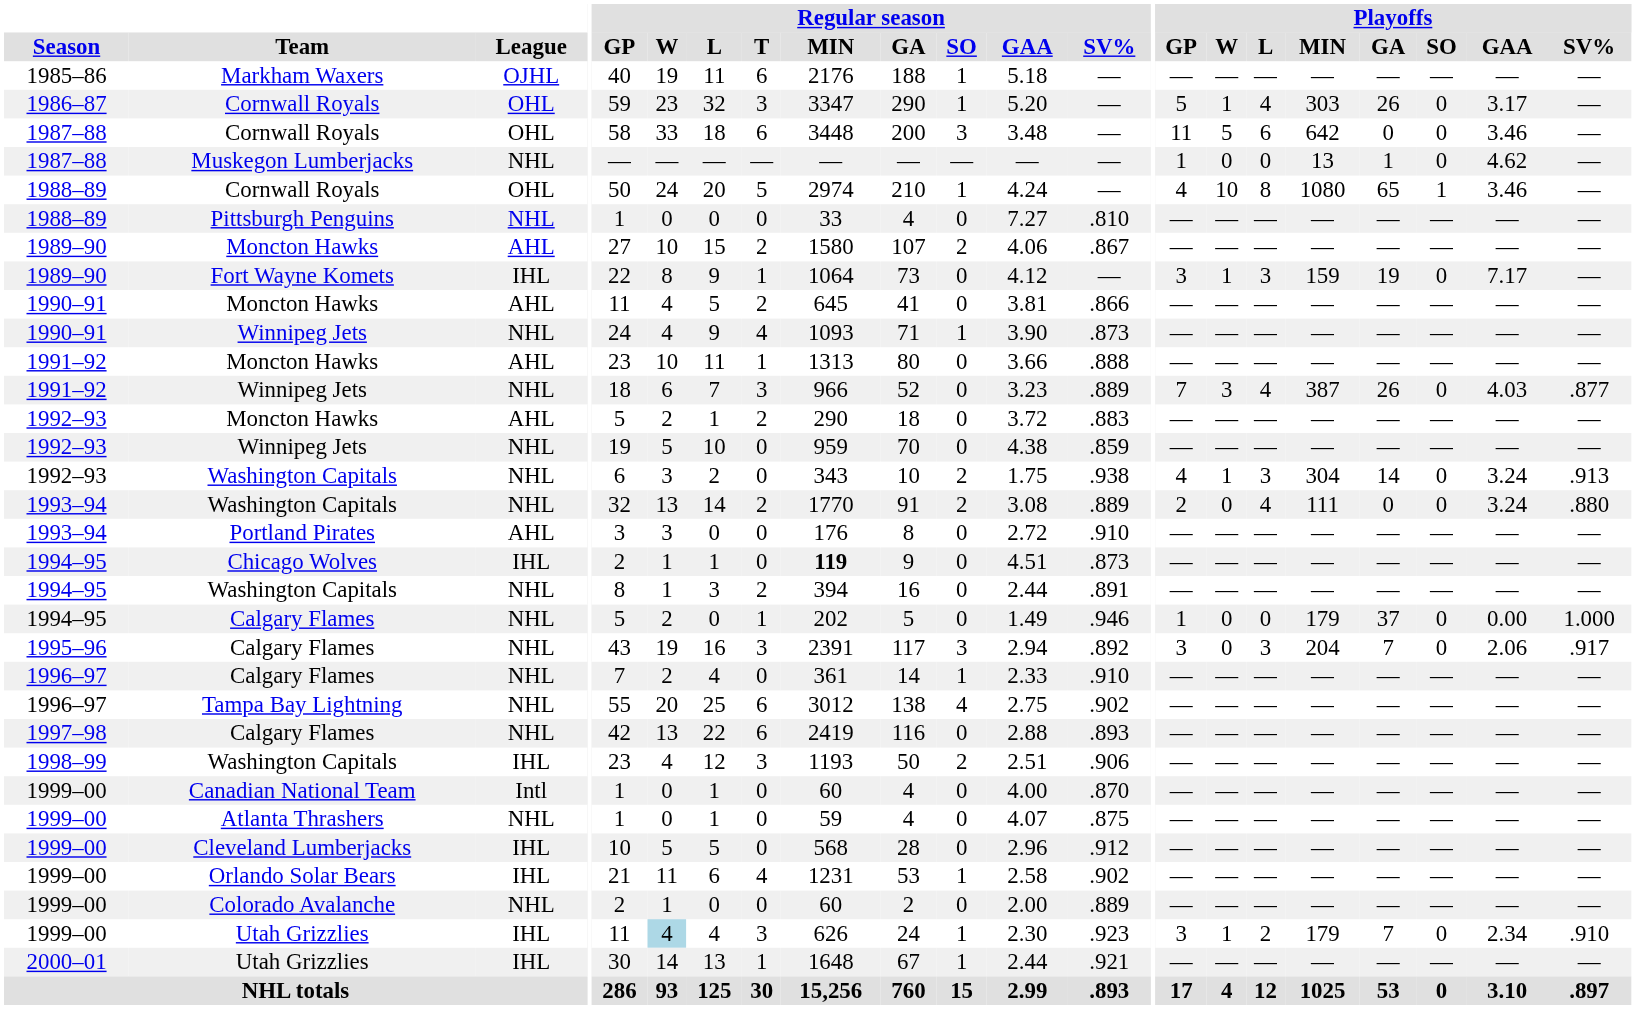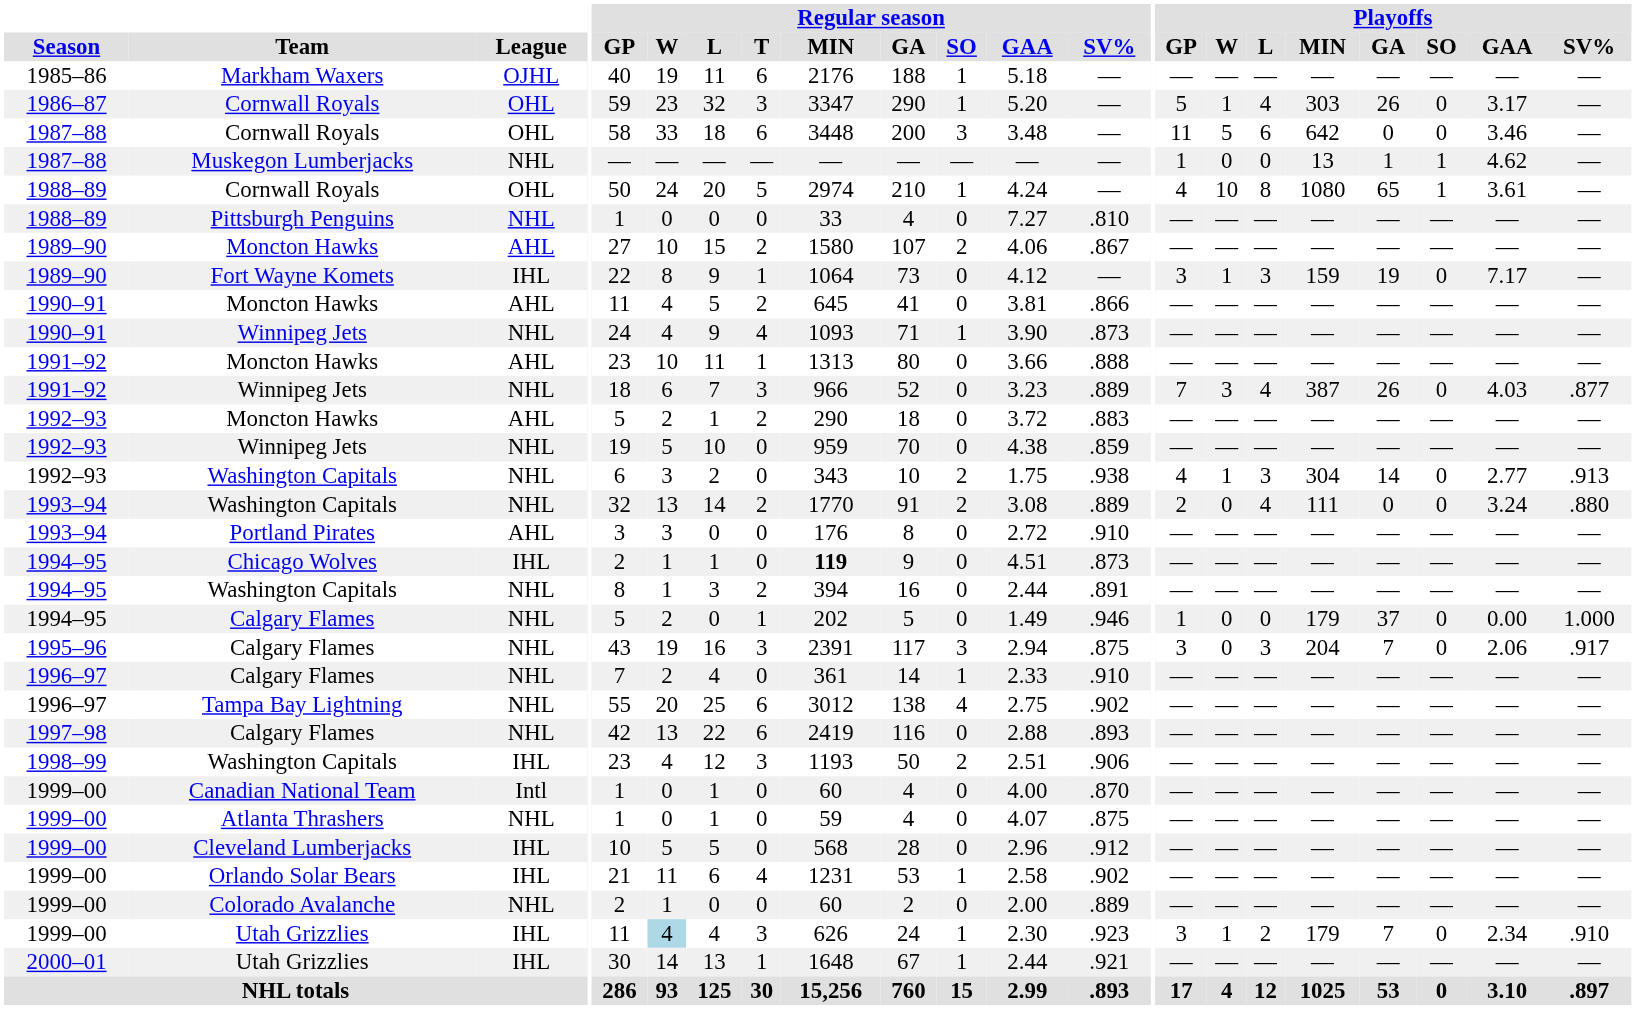Muskegon Lumberjacks | Playoffs / SO: 0 -> 1
1988–89 / Cornwall Royals | Playoffs / GAA: 3.46 -> 3.61
1992–93 / Washington Capitals | Playoffs / GAA: 3.24 -> 2.77
1995–96 / Calgary Flames | Regular season / SV%: .892 -> .875
